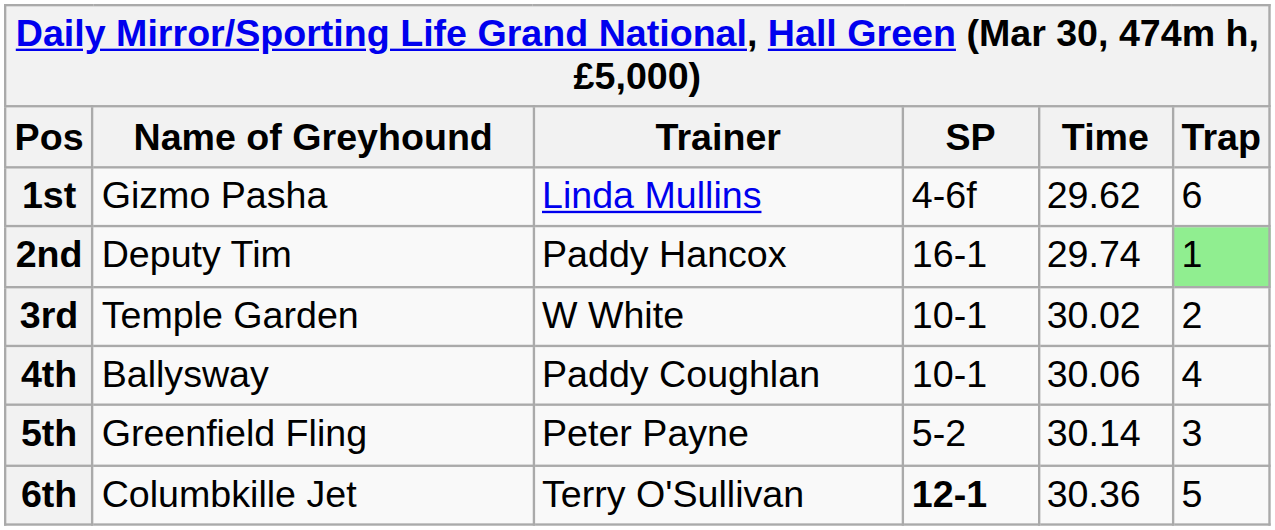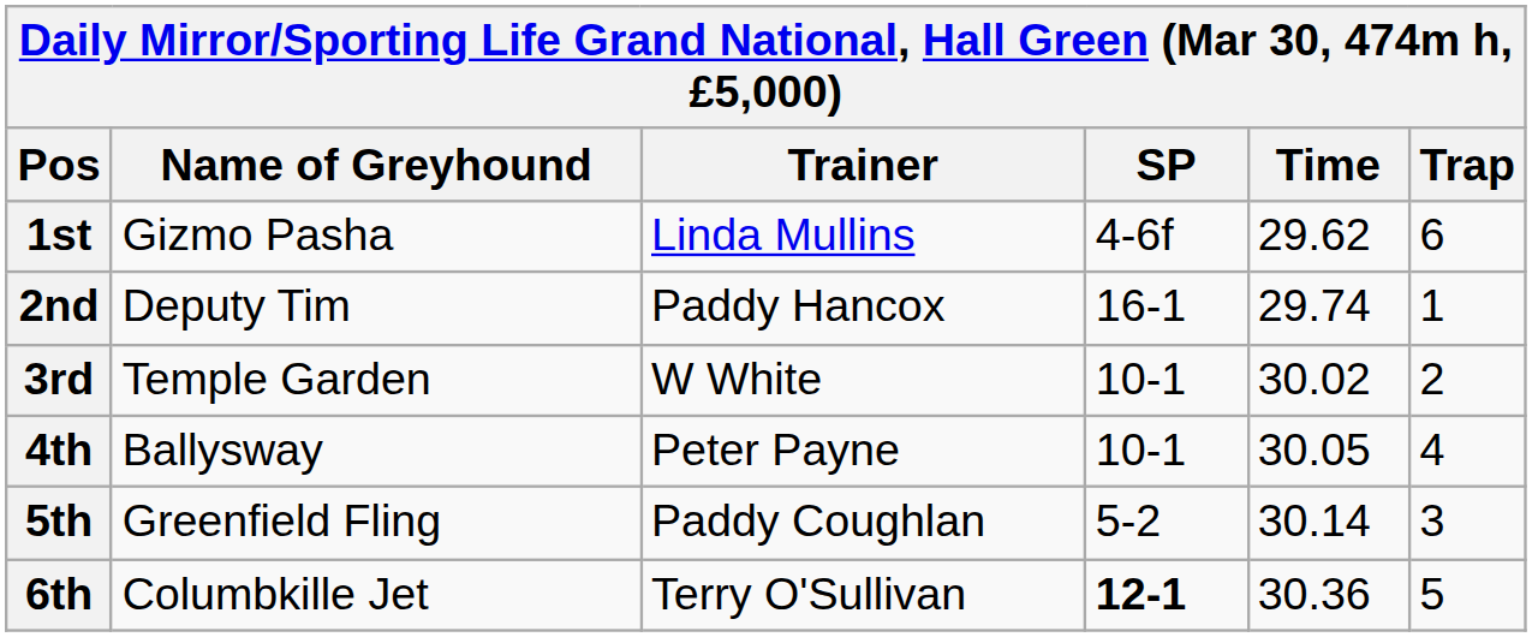2nd | Trap: lightgreen background -> no background
4th | Trainer: Paddy Coughlan -> Peter Payne
4th | Time: 30.06 -> 30.05
5th | Trainer: Peter Payne -> Paddy Coughlan
